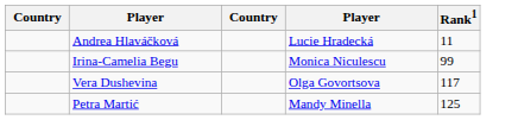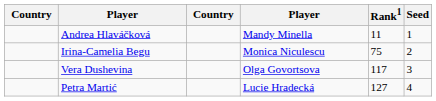+ column: Seed | 1 | 2 | 3 | 4
Andrea Hlaváčková | column 4: Lucie Hradecká -> Mandy Minella
Irina-Camelia Begu | Rank1: 99 -> 75
Petra Martić | column 4: Mandy Minella -> Lucie Hradecká
Petra Martić | Rank1: 125 -> 127
